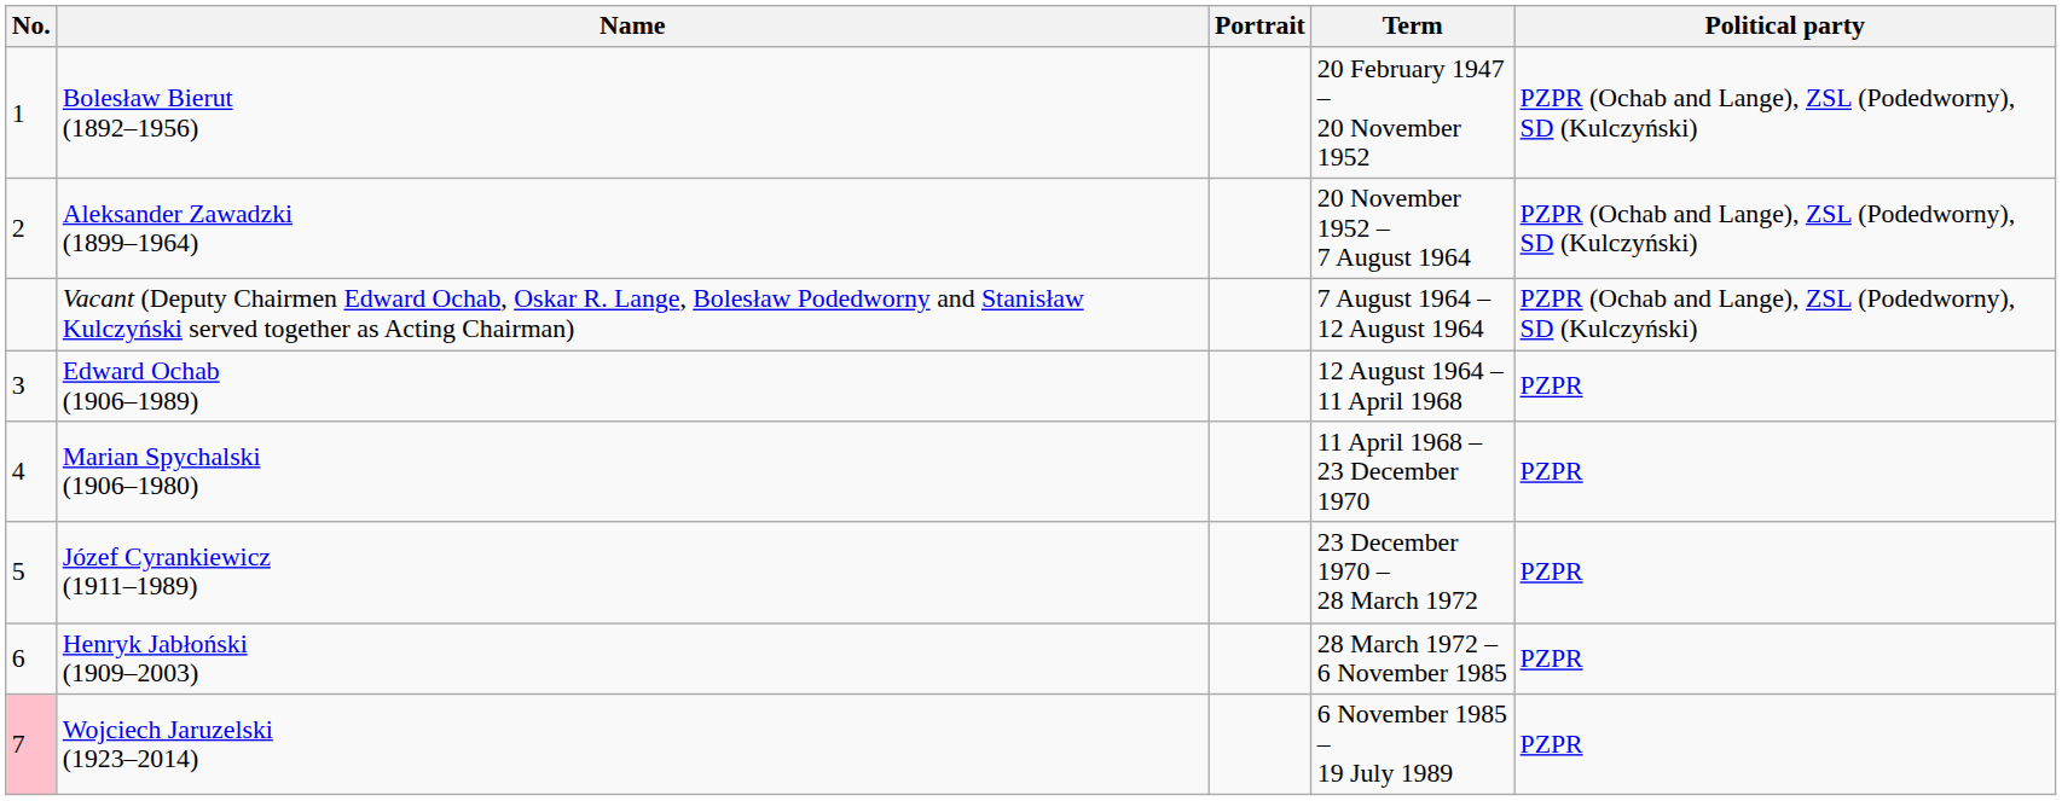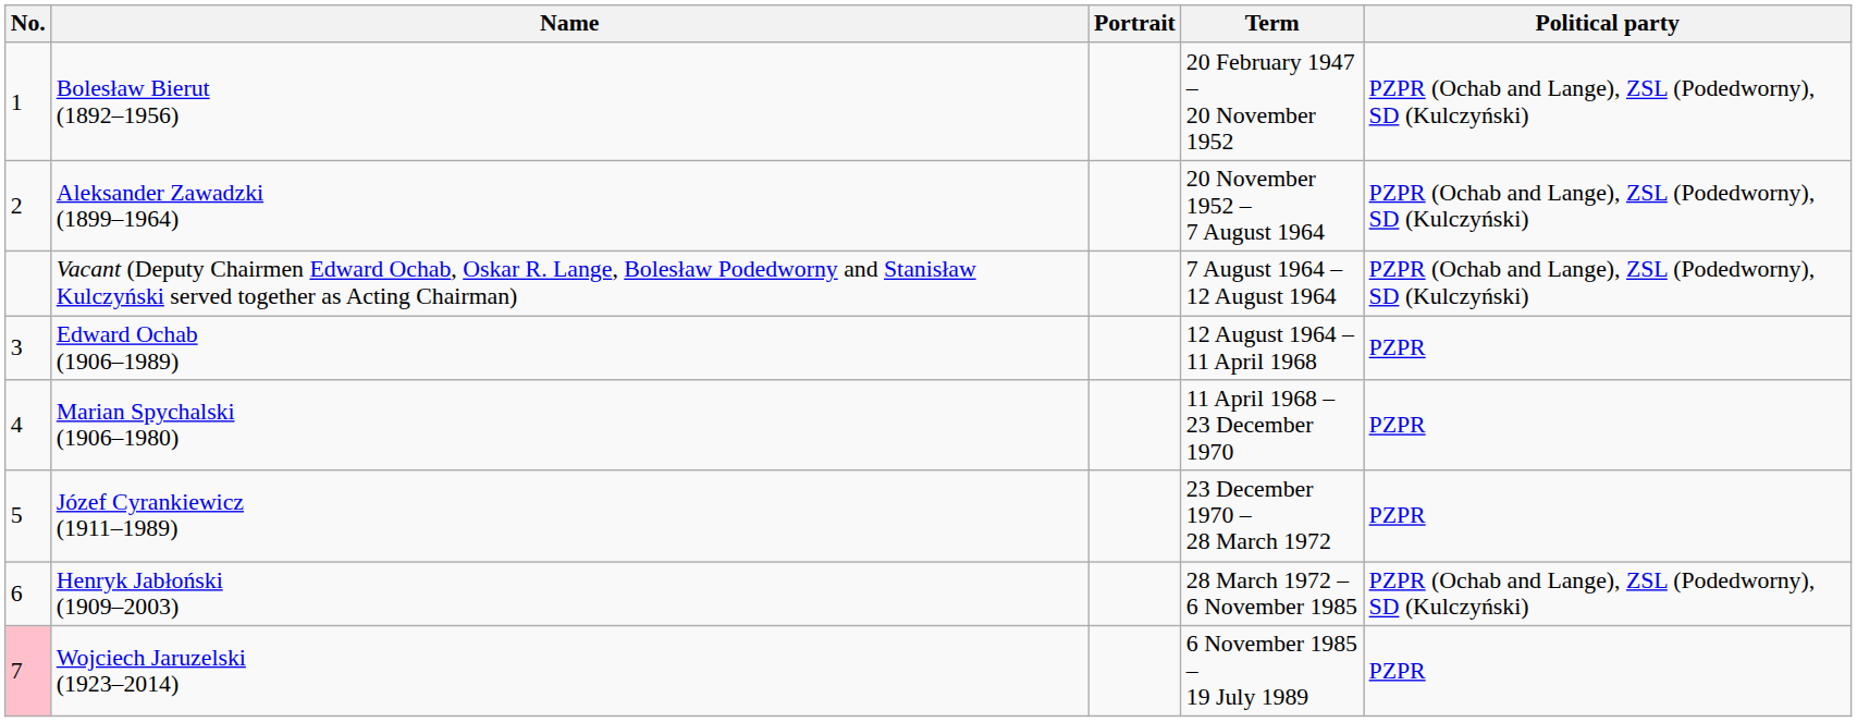Henryk Jabłoński (1909–2003) | Political party: PZPR -> PZPR (Ochab and Lange), ZSL (Podedworny), SD (Kulczyński)
